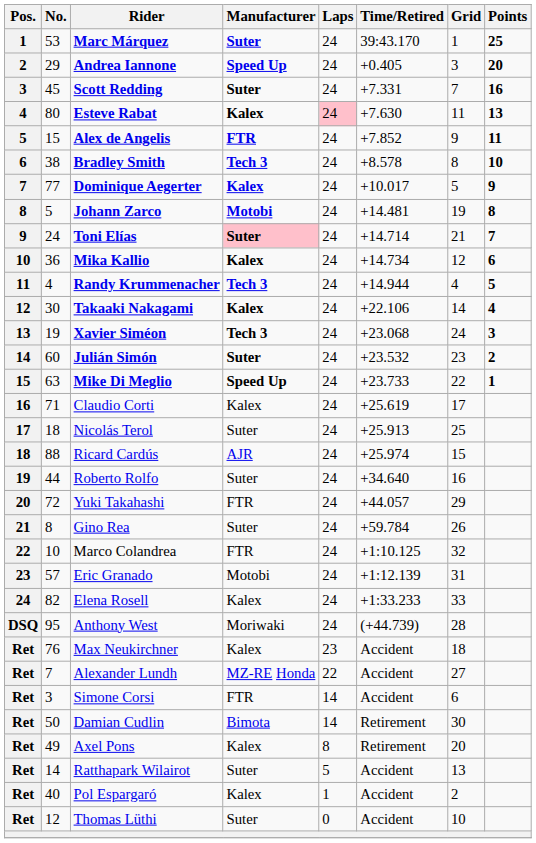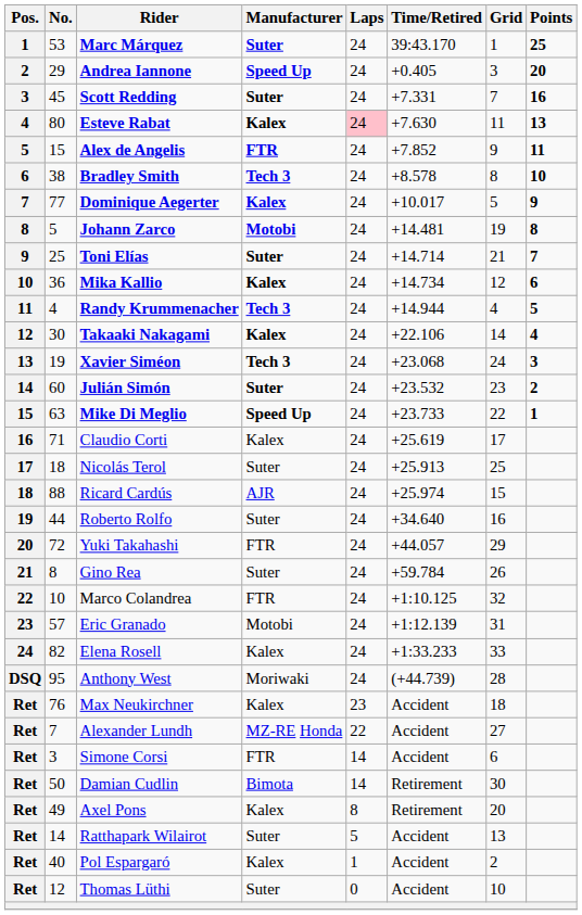Toni Elías | No.: 24 -> 25
Toni Elías | Manufacturer: pink background -> no background
